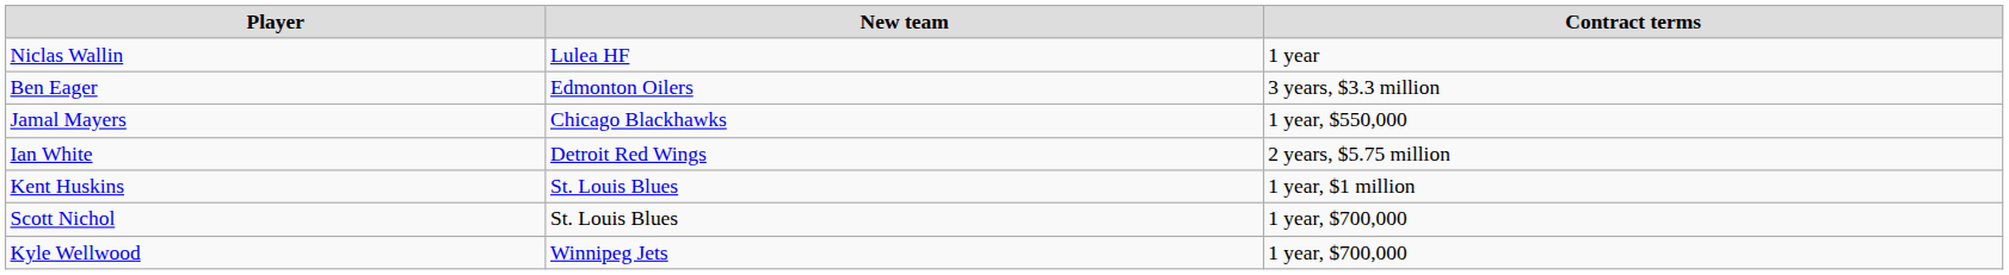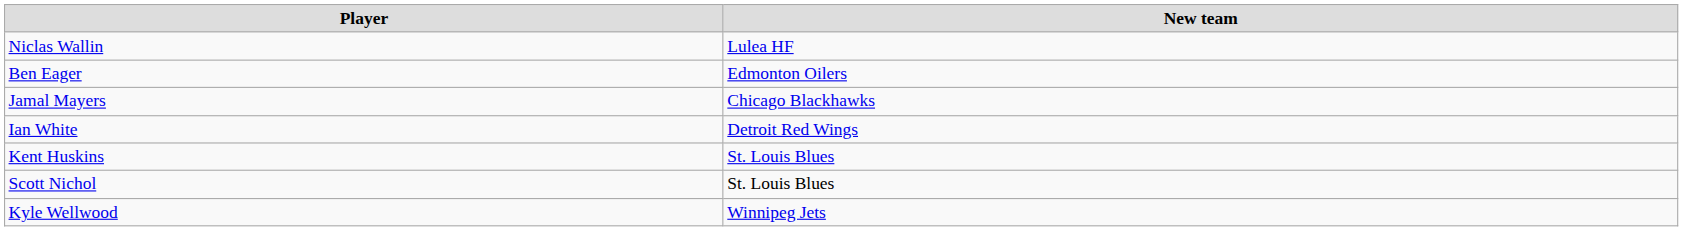- column: Contract terms | 1 year | 3 years, $3.3 million | 1 year, $550,000 | 2 years, $5.75 million | 1 year, $1 million | 1 year, $700,000 | 1 year, $700,000
